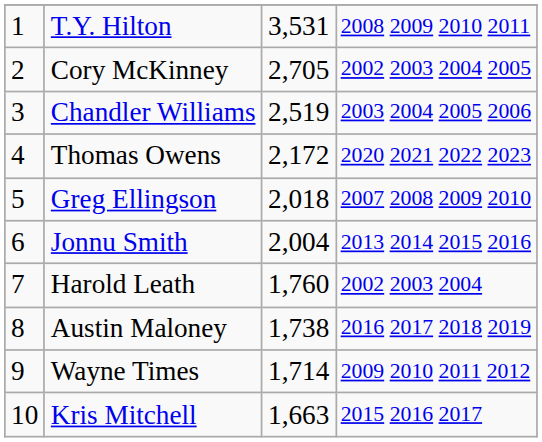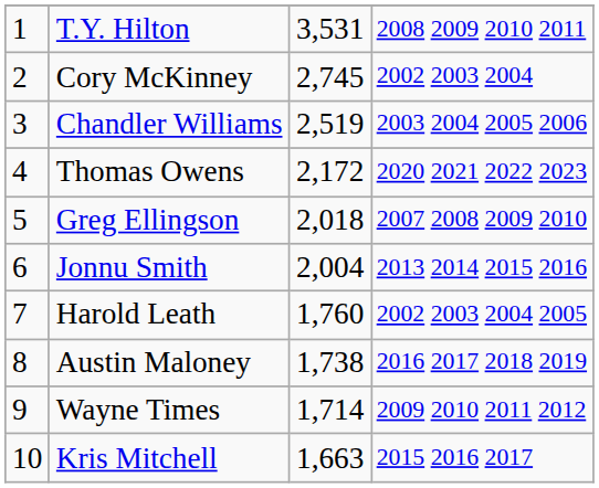Cory McKinney | column 3: 2,705 -> 2,745
Cory McKinney | column 4: 2002 2003 2004 2005 -> 2002 2003 2004
Harold Leath | column 4: 2002 2003 2004 -> 2002 2003 2004 2005
